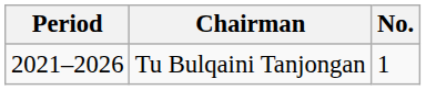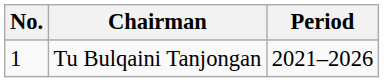columns swapped: No. <-> Period
